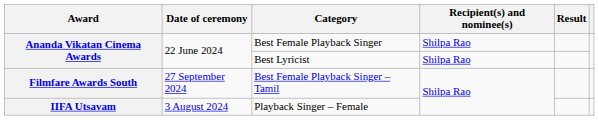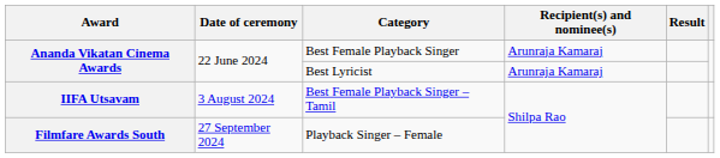Best Female Playback Singer | Recipient(s) and nominee(s): Shilpa Rao -> Arunraja Kamaraj
Best Lyricist | Recipient(s) and nominee(s): Shilpa Rao -> Arunraja Kamaraj
Best Female Playback Singer – Tamil | Award: Filmfare Awards South -> IIFA Utsavam
Best Female Playback Singer – Tamil | Date of ceremony: 27 September 2024 -> 3 August 2024
Playback Singer – Female | Award: IIFA Utsavam -> Filmfare Awards South
Playback Singer – Female | Date of ceremony: 3 August 2024 -> 27 September 2024
